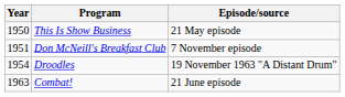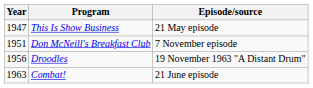This Is Show Business | Year: 1950 -> 1947
Droodles | Year: 1954 -> 1956
